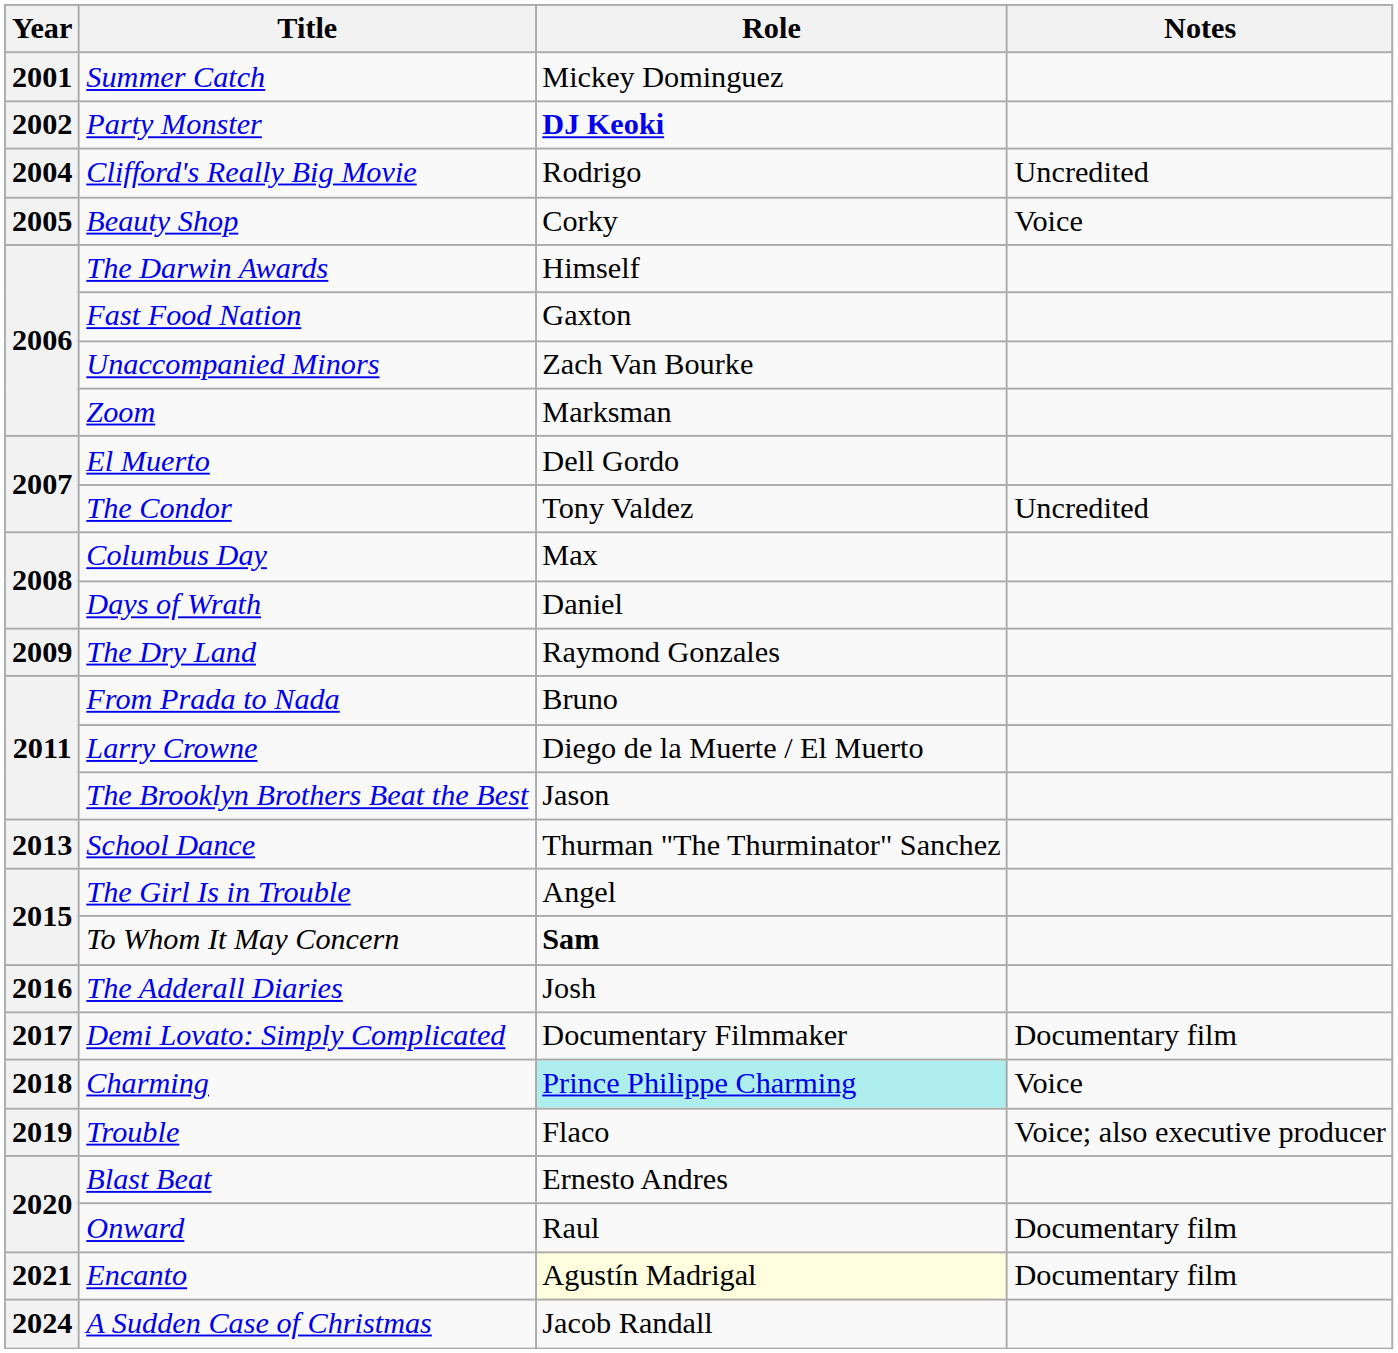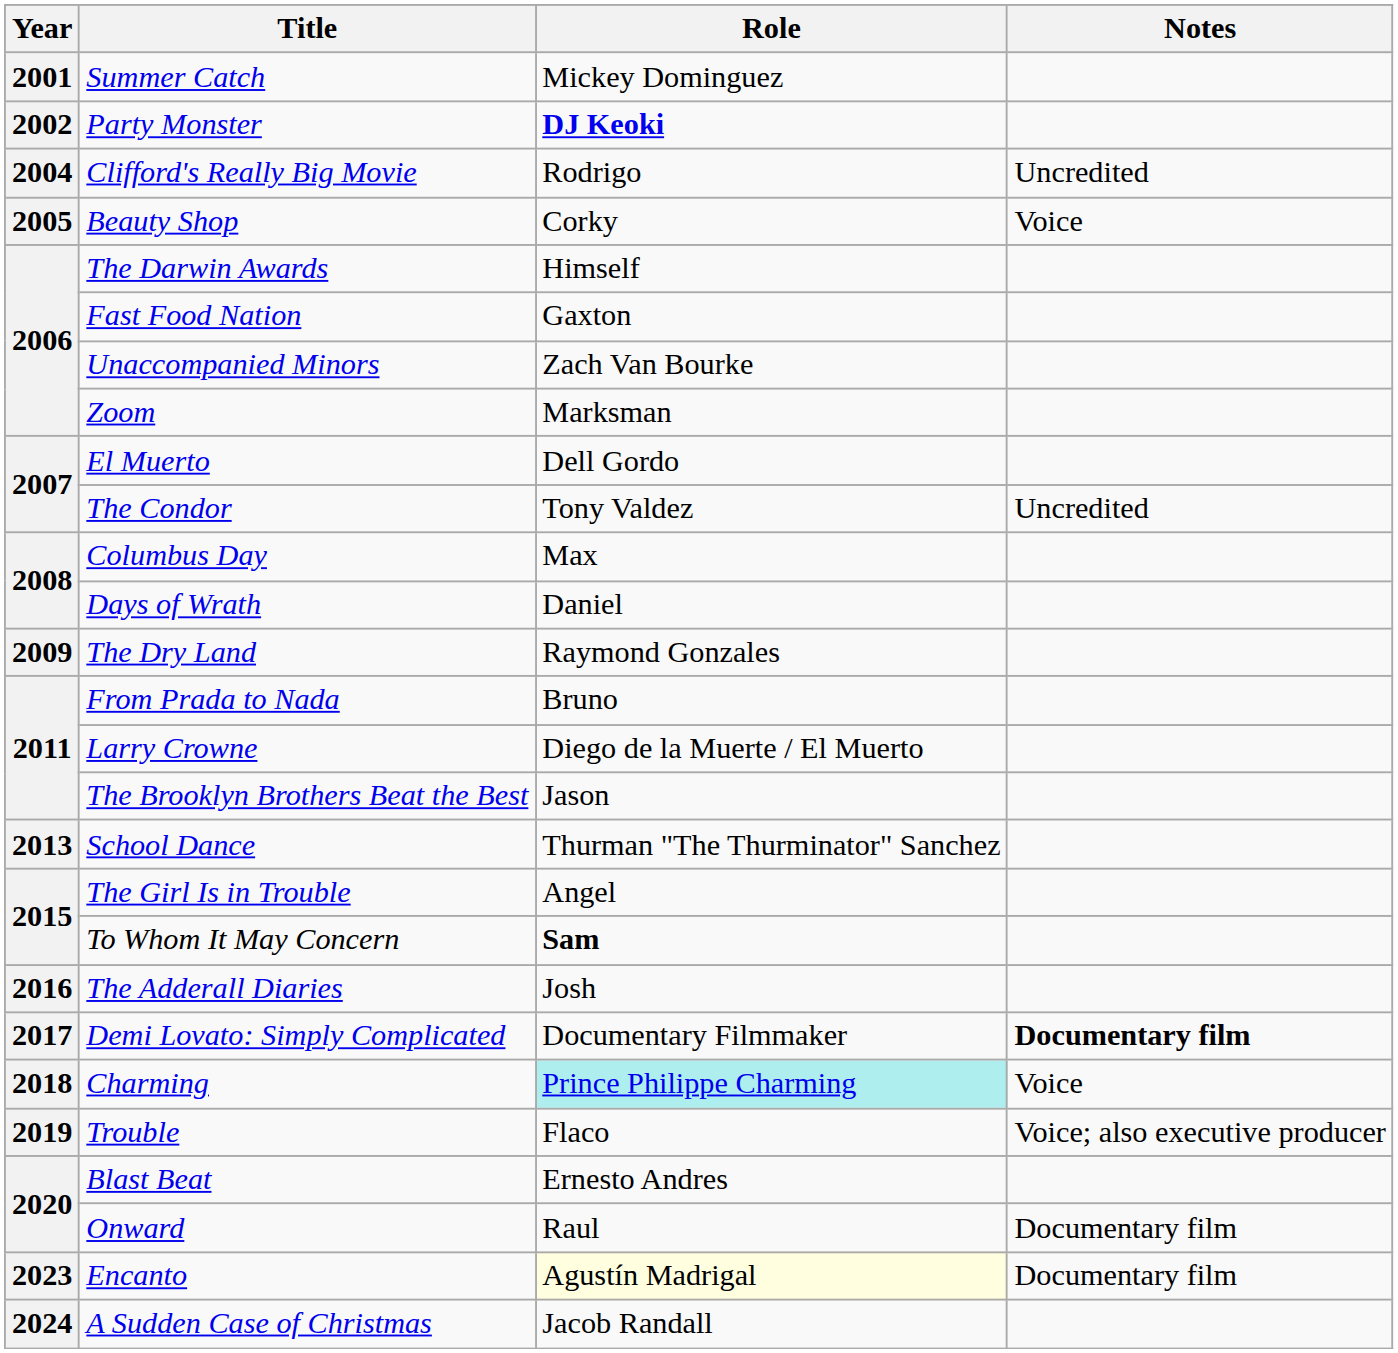Demi Lovato: Simply Complicated | Notes: normal -> bold
Encanto | Year: 2021 -> 2023
